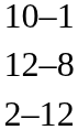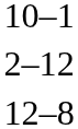rows swapped: 2–12 <-> 12–8
